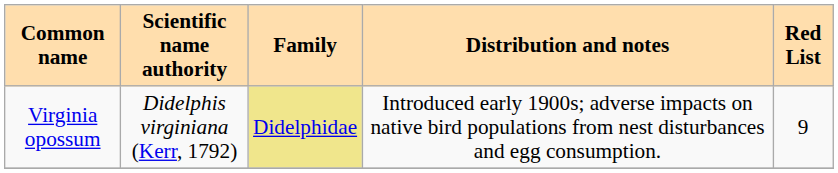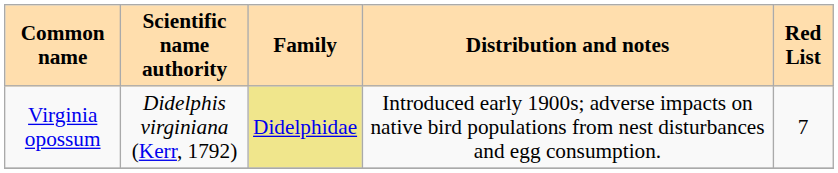Virginia opossum | Red List: 9 -> 7
